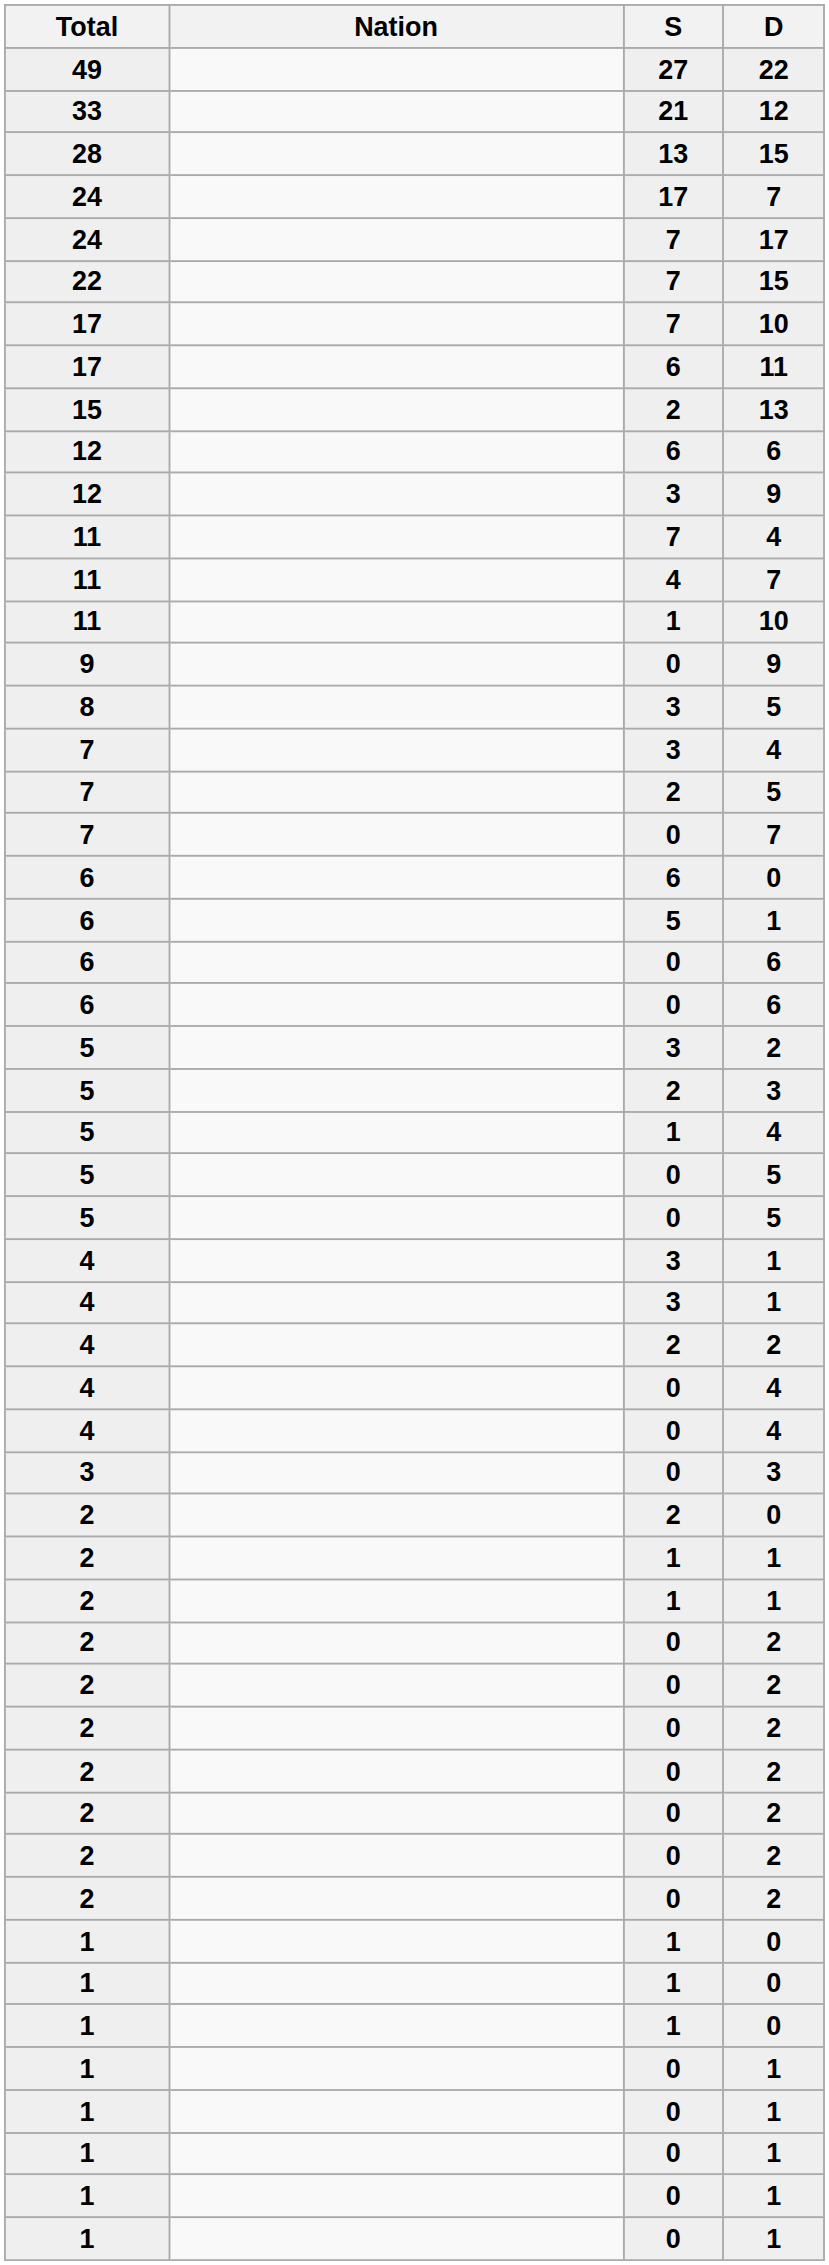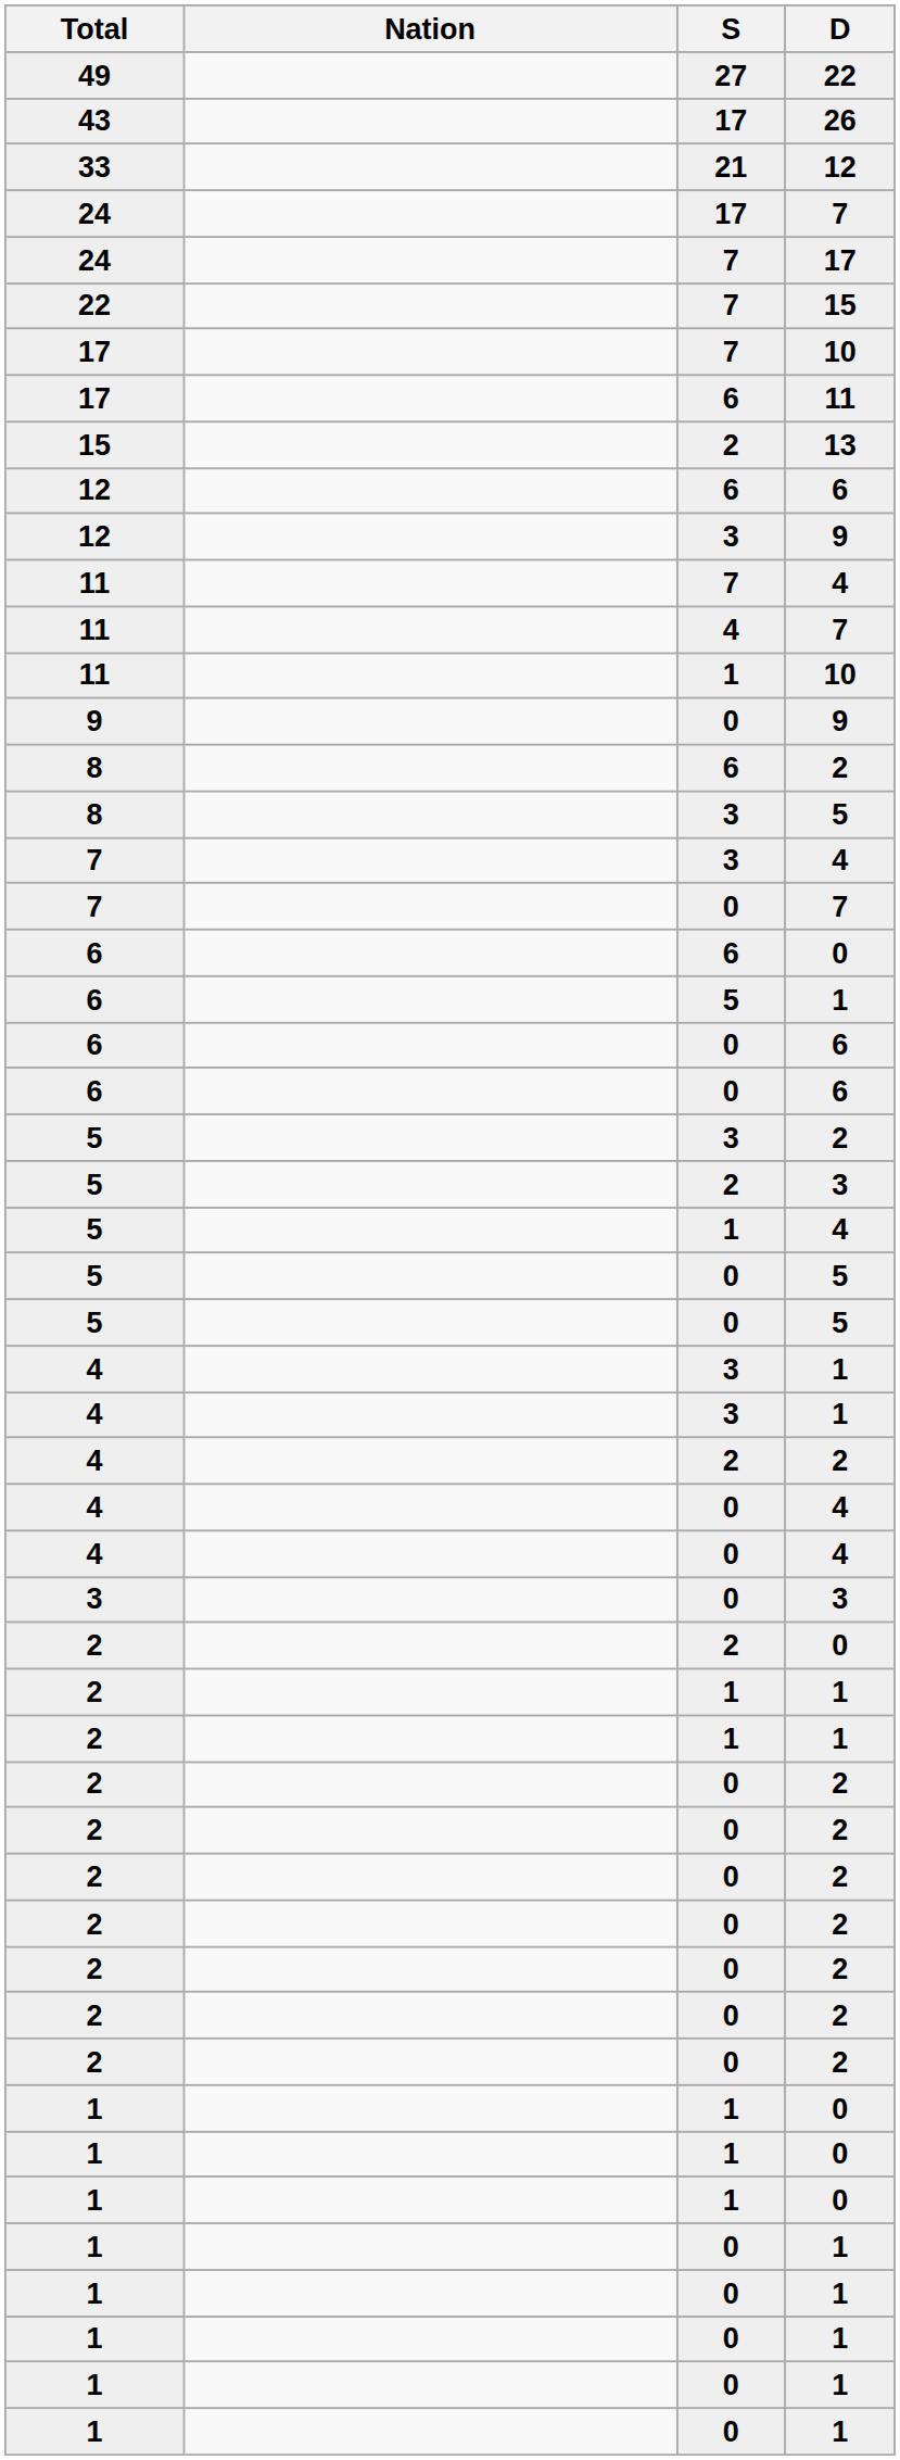+ row: 43 | 17 | 26
- row: 28 | 13 | 15
+ row: 8 | 6 | 2
- row: 7 | 2 | 5
